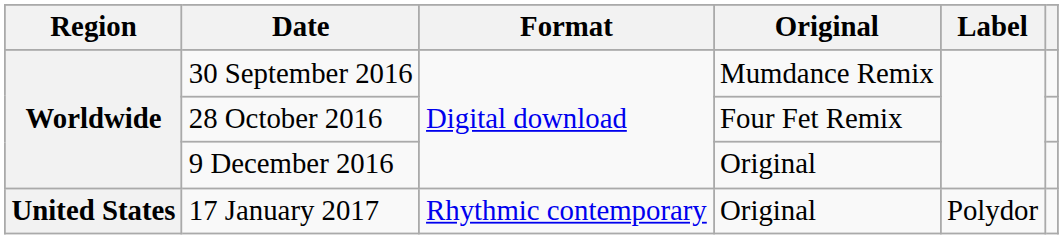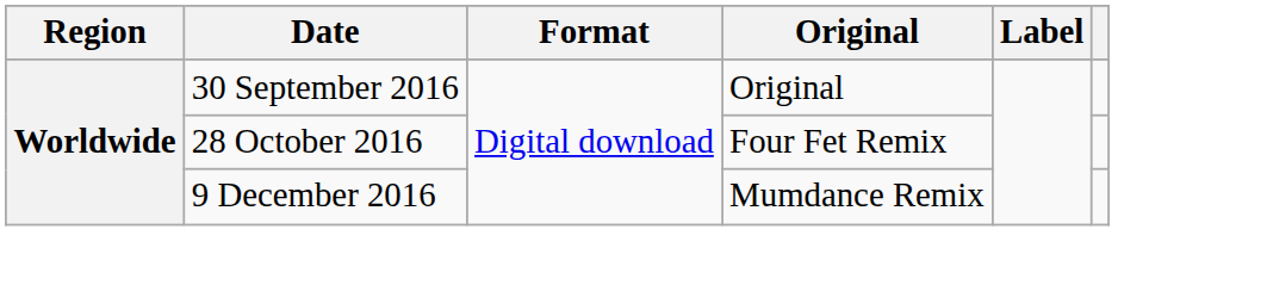30 September 2016 | Original: Mumdance Remix -> Original
9 December 2016 | Original: Original -> Mumdance Remix
- row: United States | 17 January 2017 | Rhythmic contemporary | Original | Polydor
